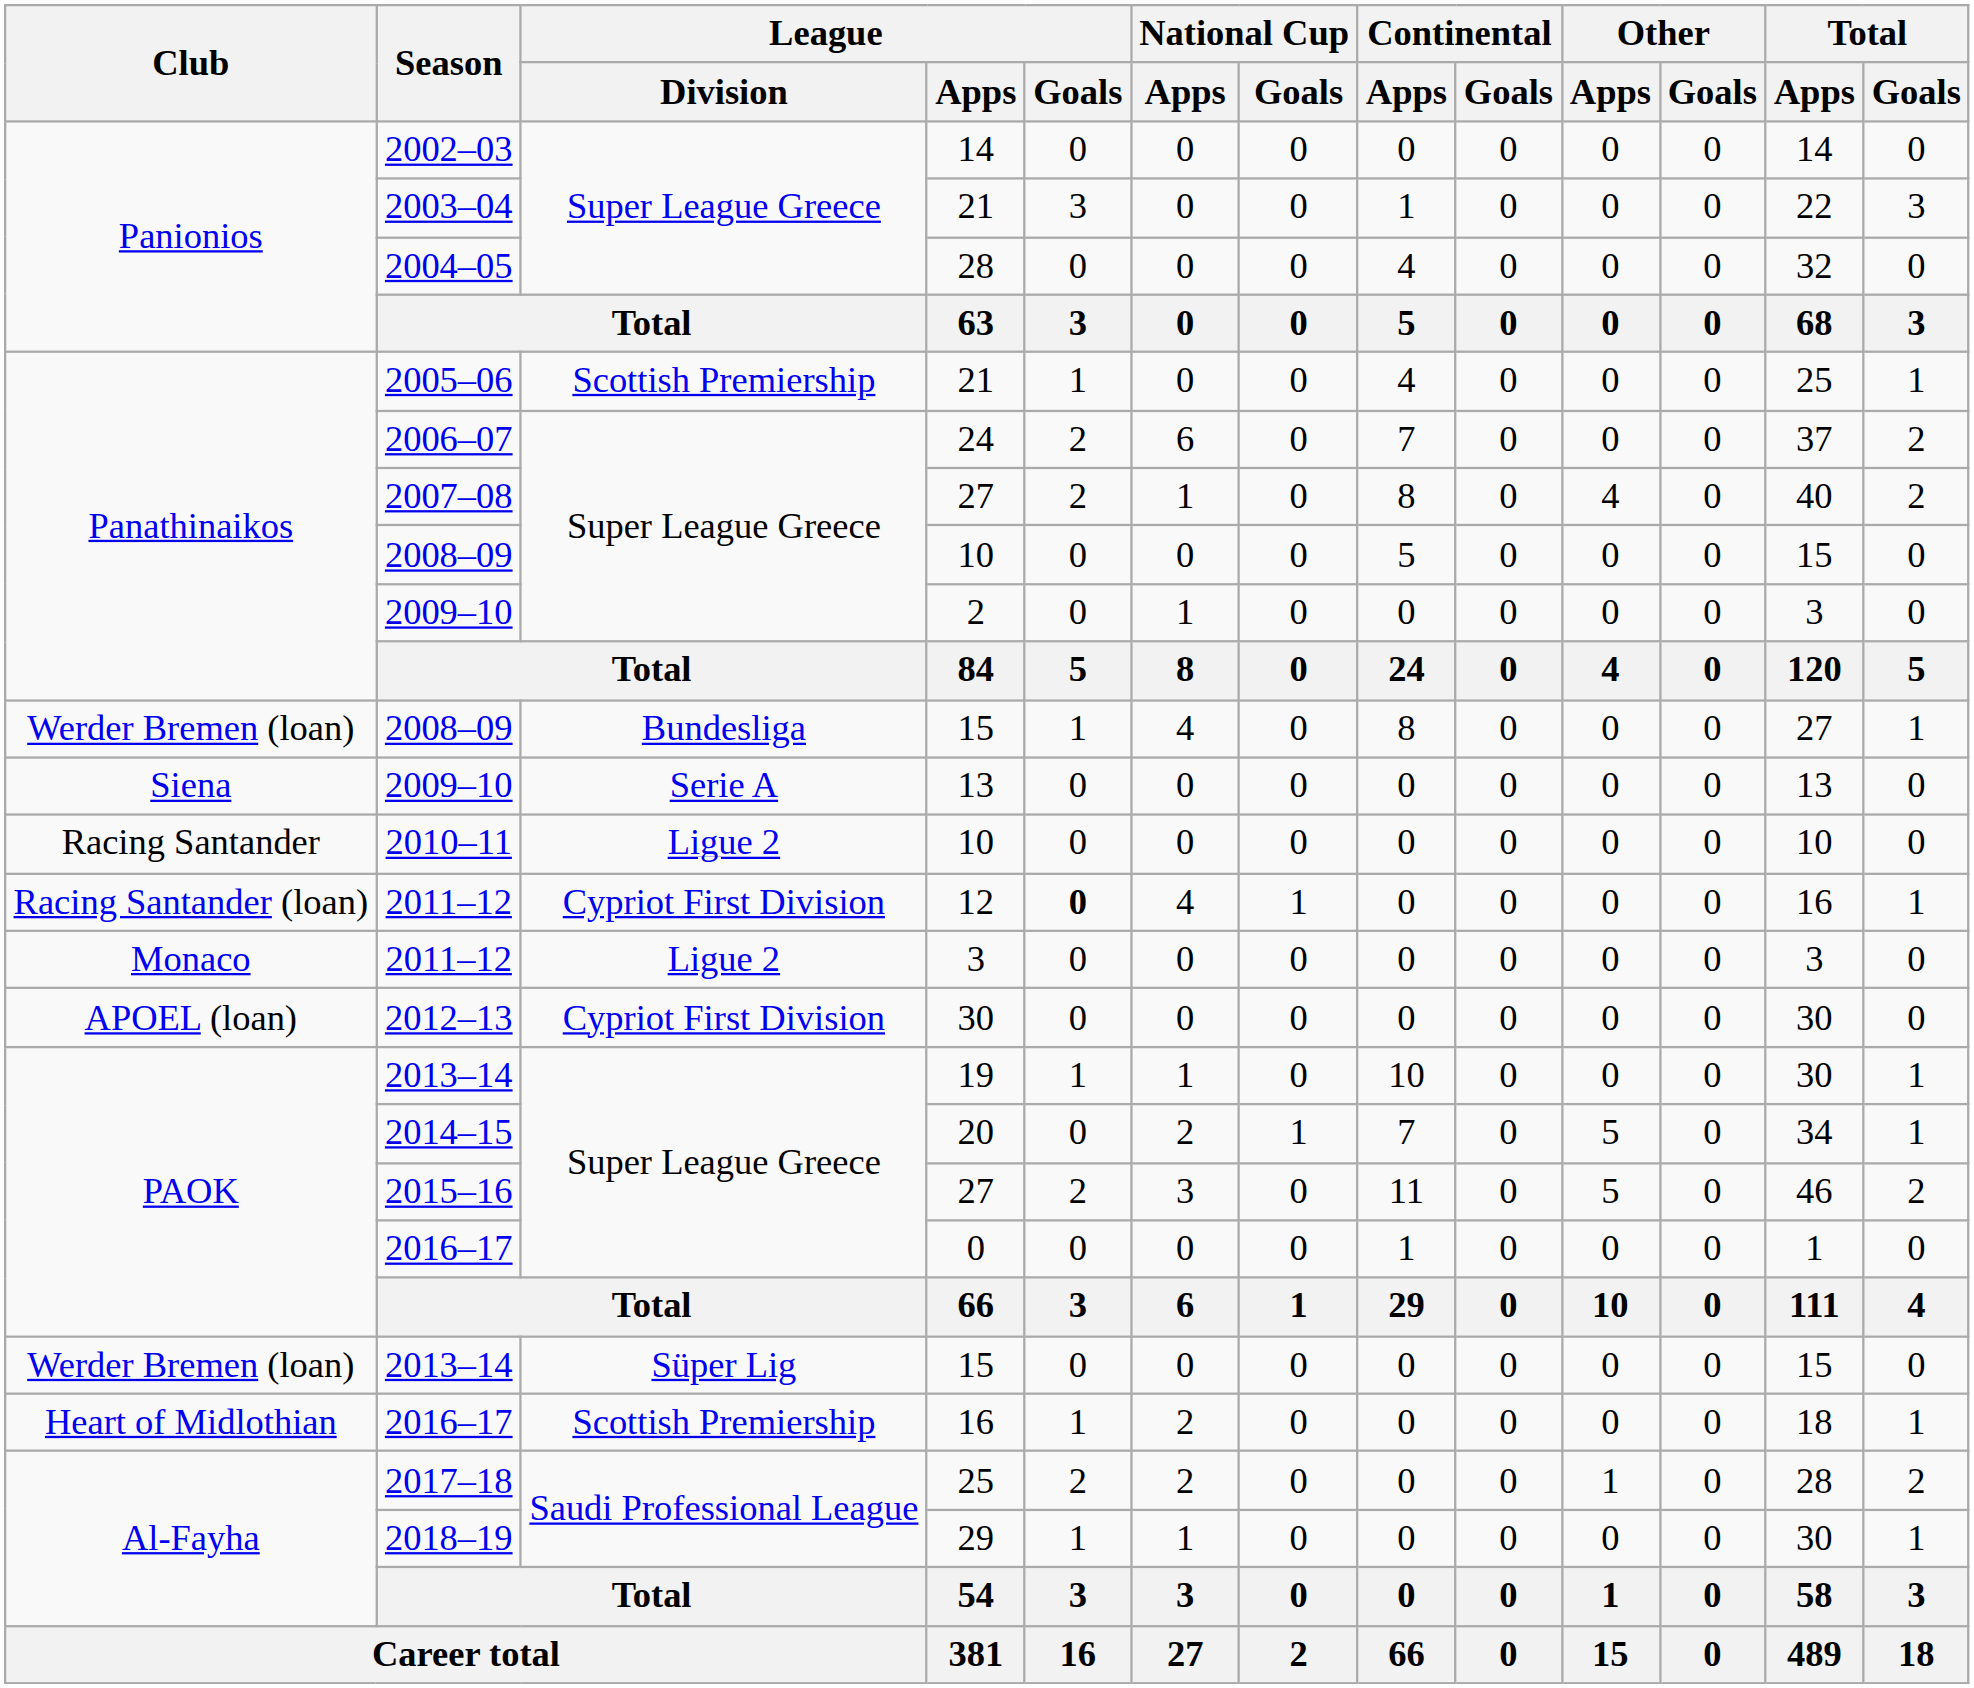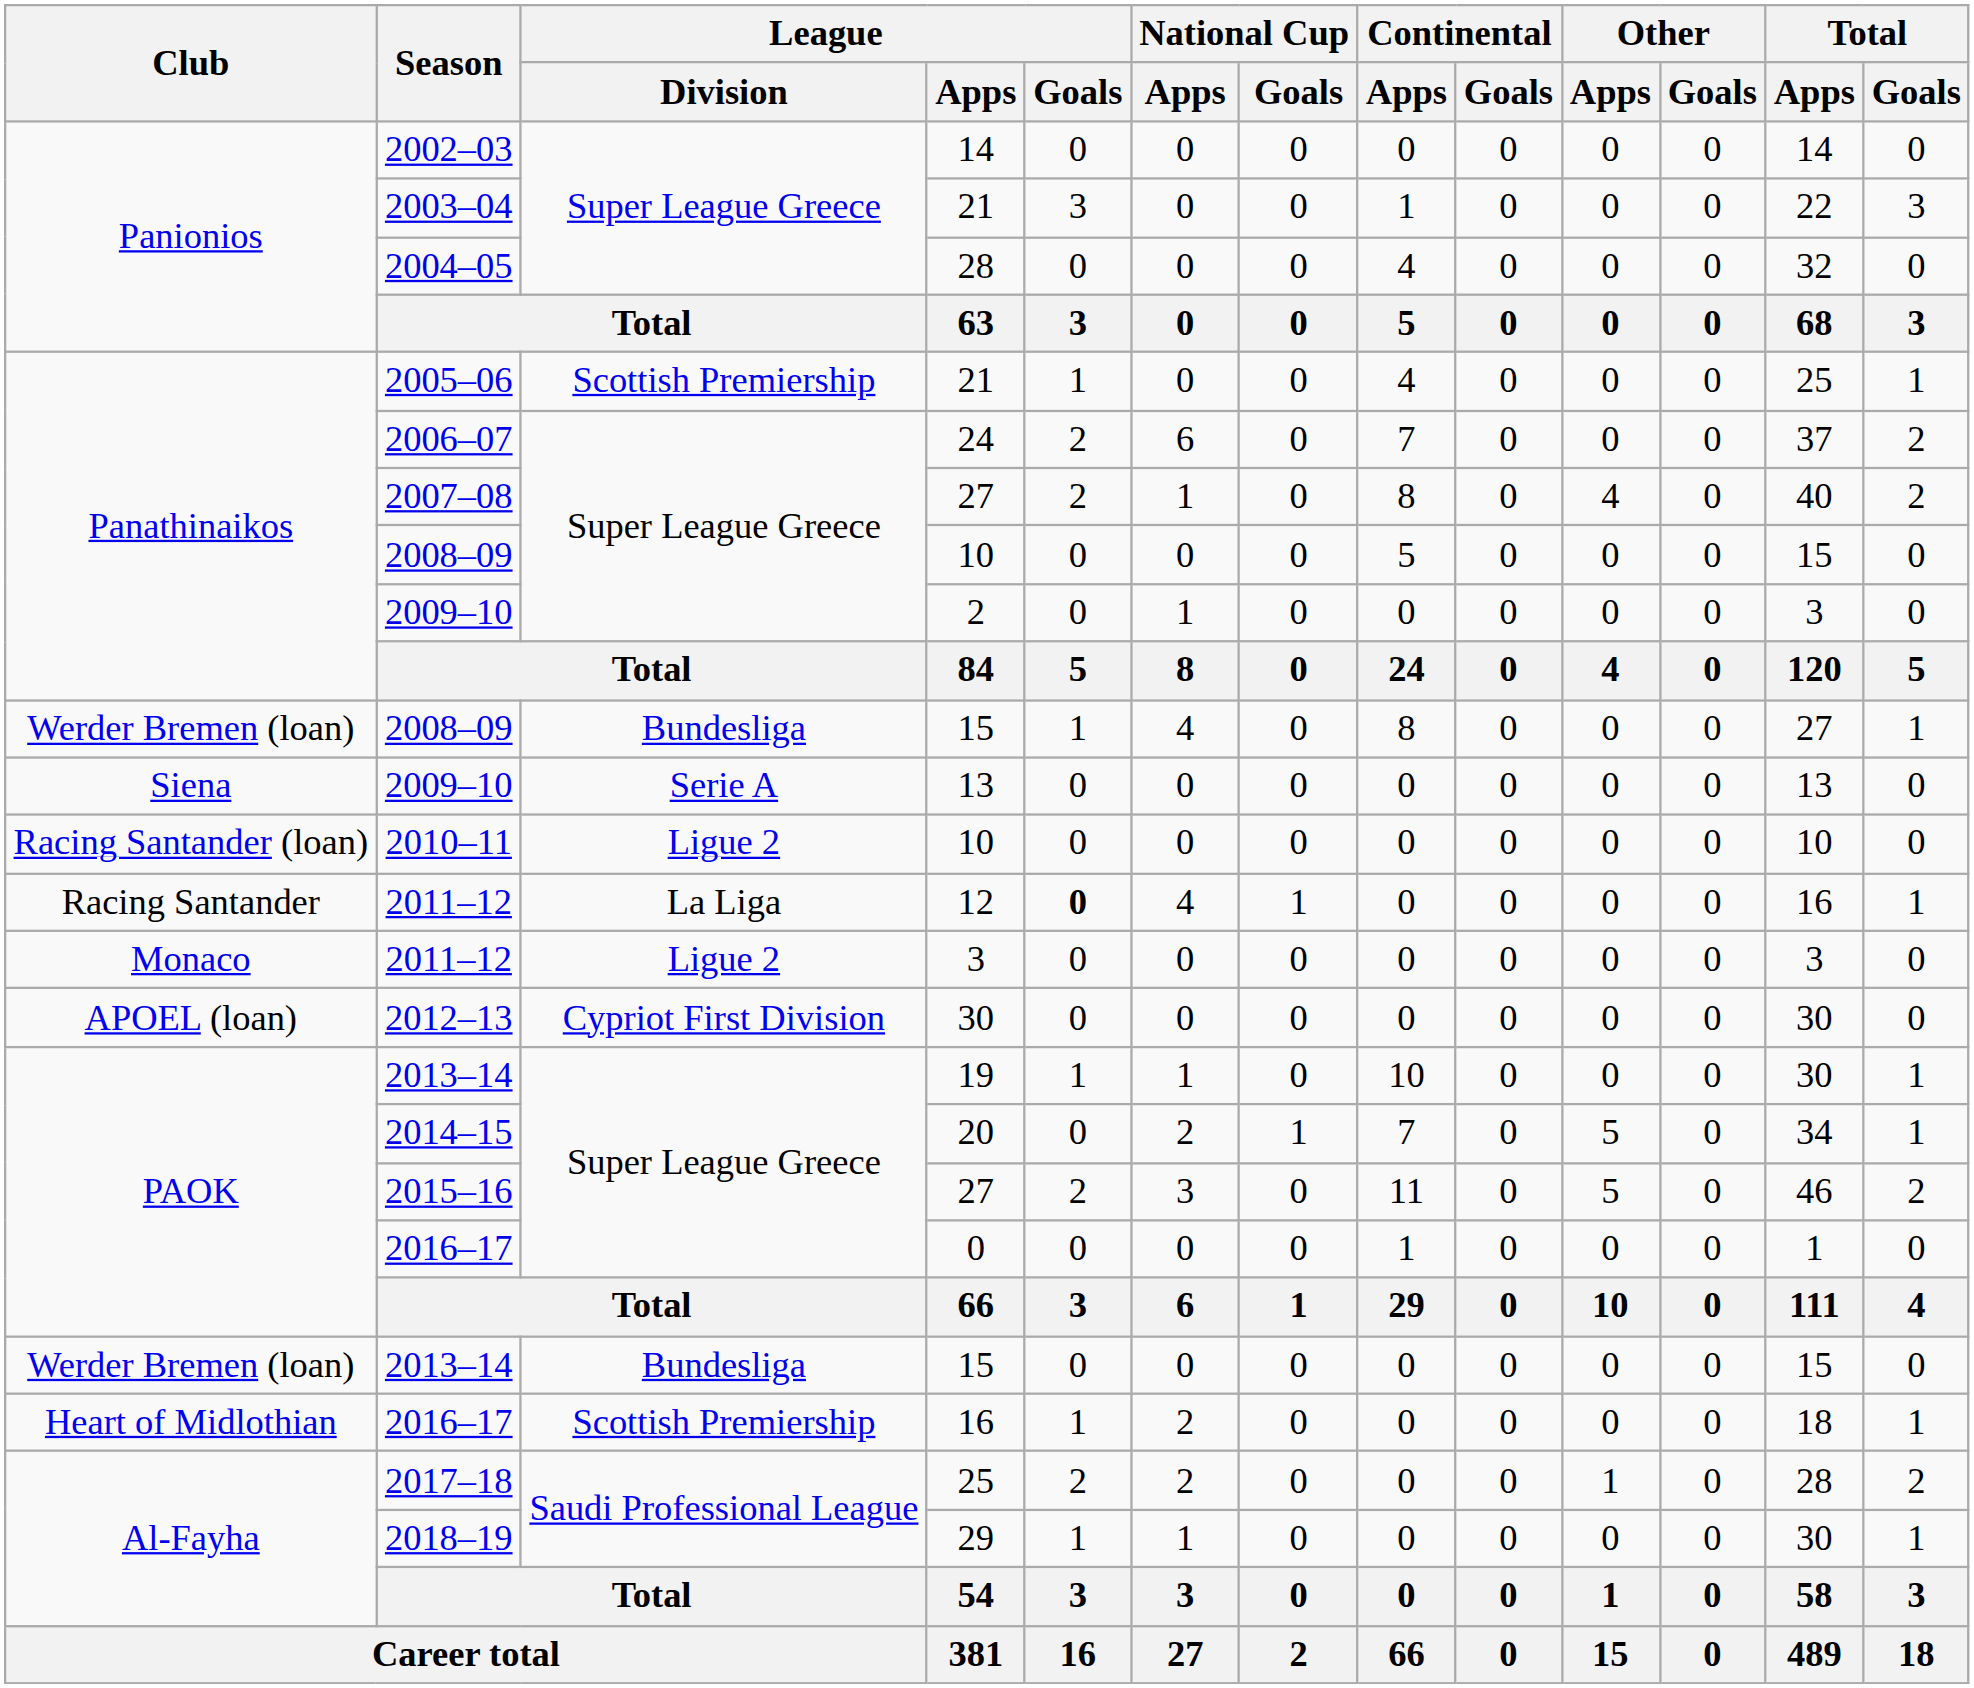2010–11 / 10 | Club: Racing Santander -> Racing Santander (loan)
12 | Club: Racing Santander (loan) -> Racing Santander
12 | League / Division: Cypriot First Division -> La Liga
2013–14 / 15 | League / Division: Süper Lig -> Bundesliga
